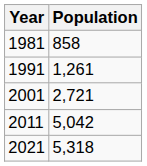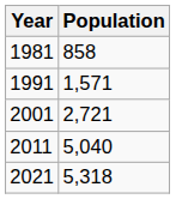1991 | Population: 1,261 -> 1,571
2011 | Population: 5,042 -> 5,040
